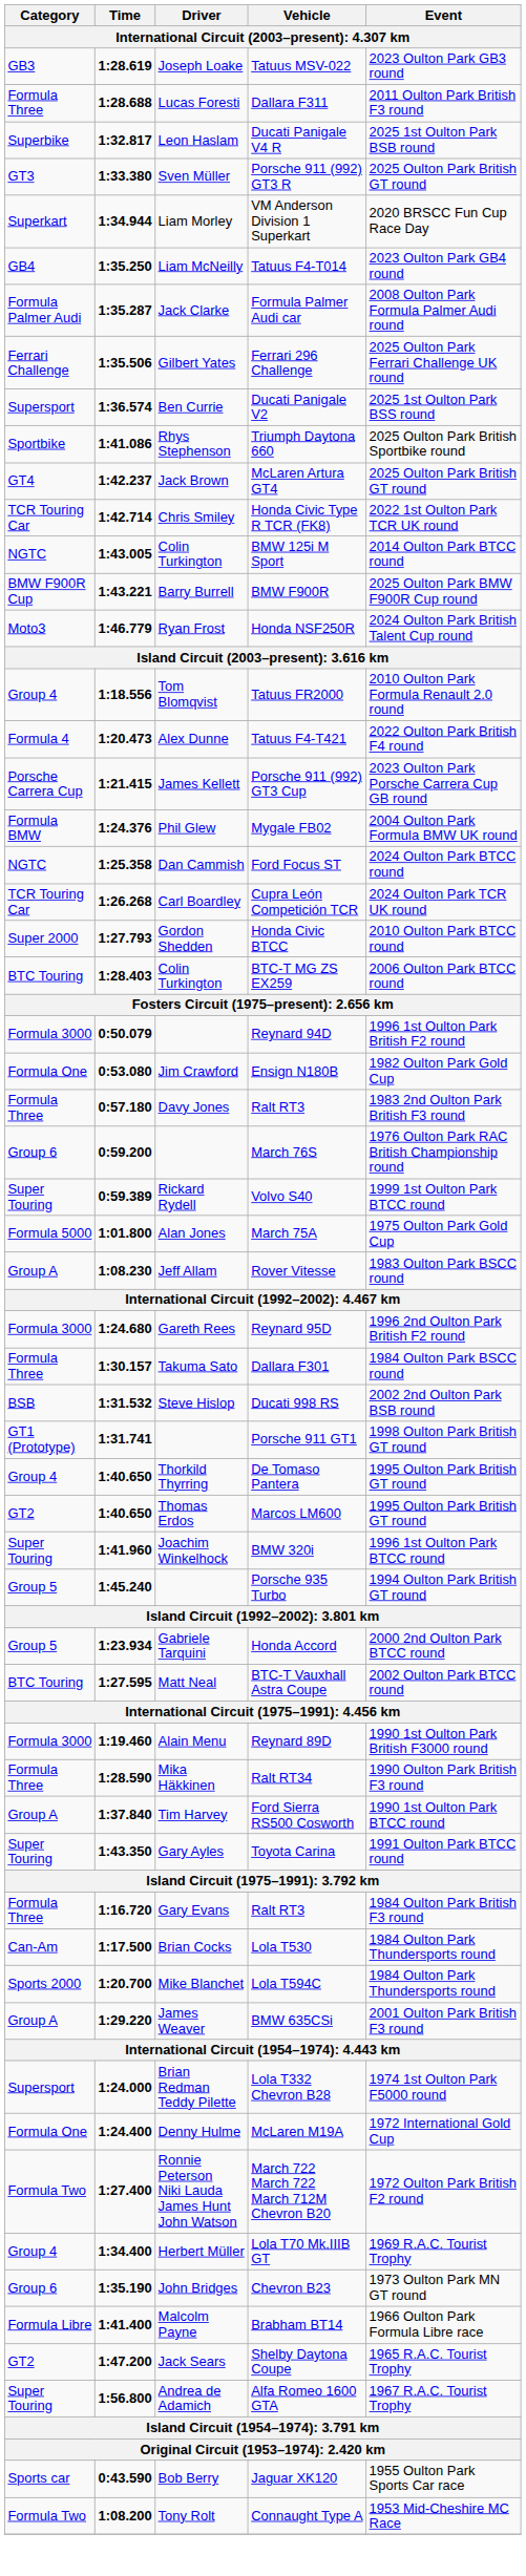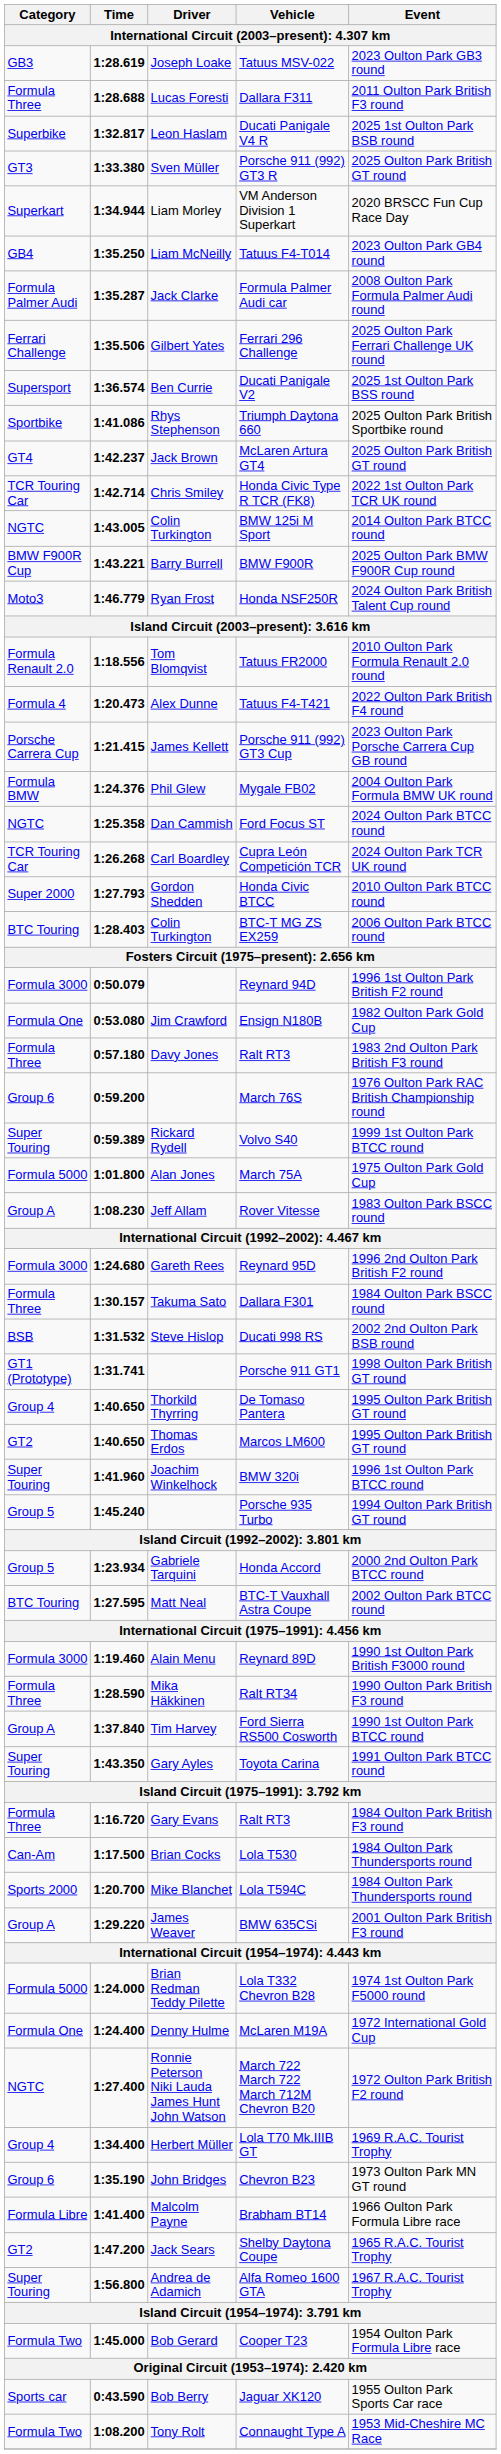Tatuus FR2000 | Category: Group 4 -> Formula Renault 2.0
Lola T332 Chevron B28 | Category: Supersport -> Formula 5000
March 722 March 722 March 712M Chevron B20 | Category: Formula Two -> NGTC
+ row: Formula Two | 1:45.000 | Bob Gerard | Cooper T23 | 1954 Oulton Park Formula Libre race
